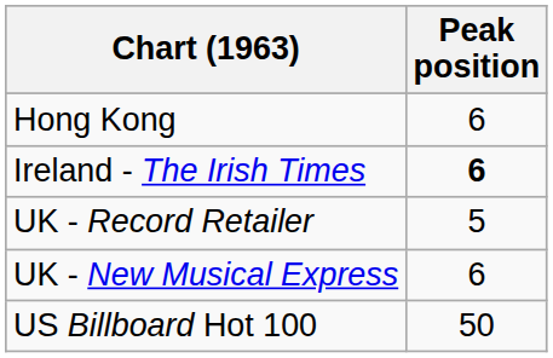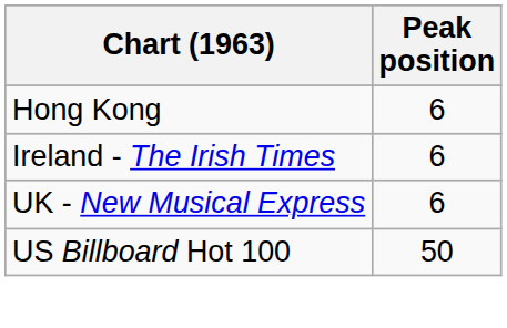Ireland - The Irish Times | Peak position: bold -> normal
- row: UK - Record Retailer | 5
